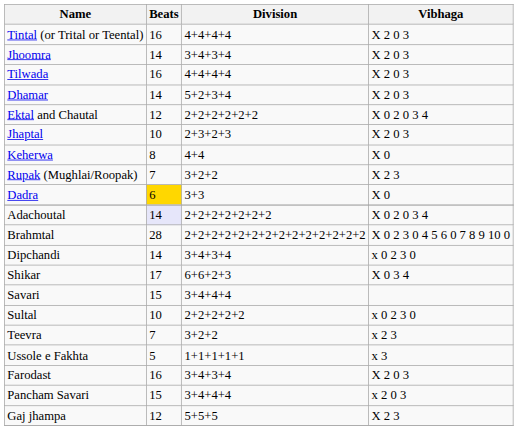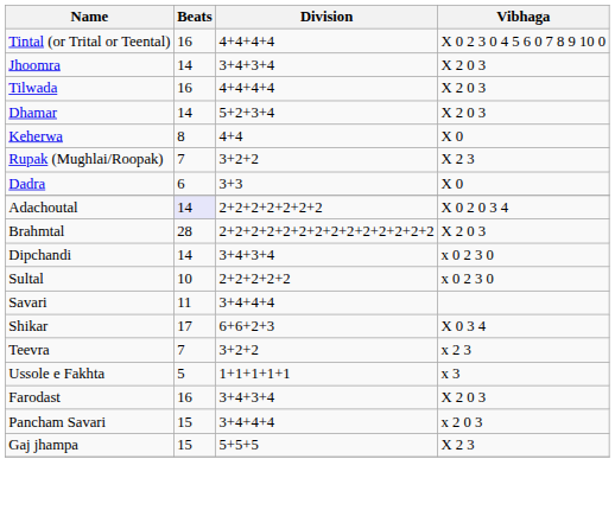Tintal (or Trital or Teental) | Vibhaga: X 2 0 3 -> X 0 2 3 0 4 5 6 0 7 8 9 10 0
- row: Ektal and Chautal | 12 | 2+2+2+2+2+2 | X 0 2 0 3 4
- row: Jhaptal | 10 | 2+3+2+3 | X 2 0 3
Dadra | Beats: gold background -> no background
Brahmtal | Vibhaga: X 0 2 3 0 4 5 6 0 7 8 9 10 0 -> X 2 0 3
rows swapped: Shikar <-> Sultal
Savari | Beats: 15 -> 11
Gaj jhampa | Beats: 12 -> 15
